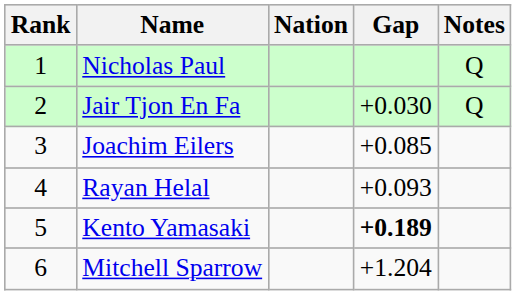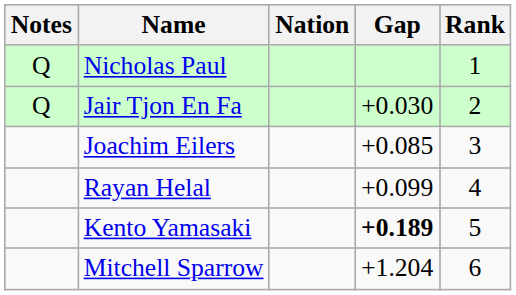columns swapped: Rank <-> Notes
Rayan Helal | Gap: +0.093 -> +0.099
